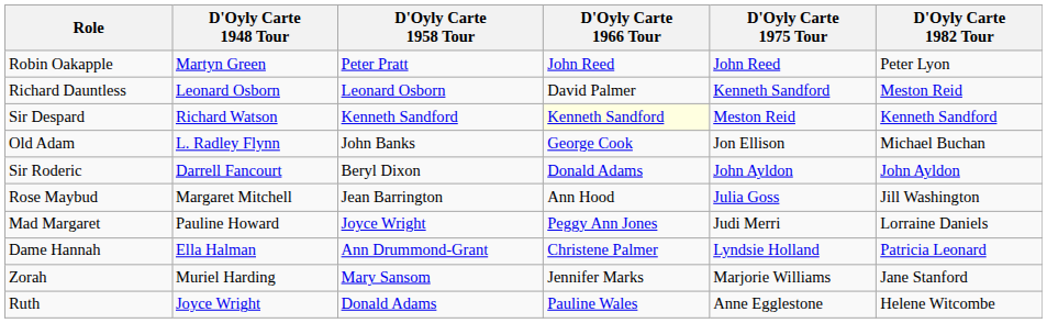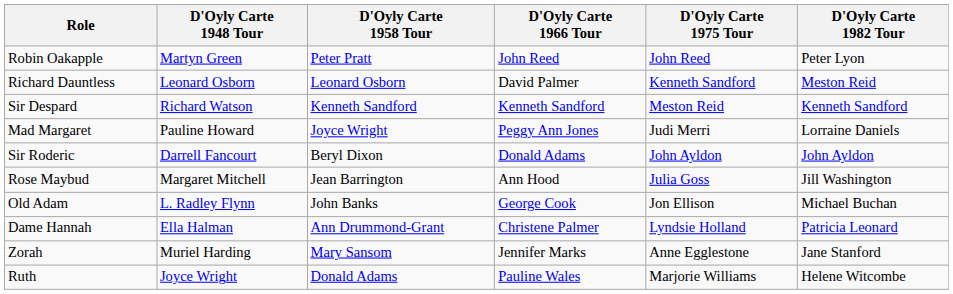Sir Despard | D'Oyly Carte 1966 Tour: lightyellow background -> no background
rows swapped: Old Adam <-> Mad Margaret
Zorah | D'Oyly Carte 1975 Tour: Marjorie Williams -> Anne Egglestone
Ruth | D'Oyly Carte 1975 Tour: Anne Egglestone -> Marjorie Williams
